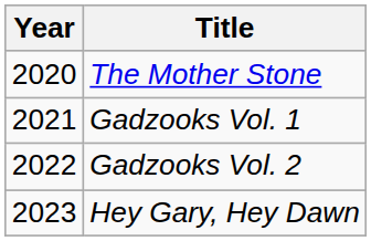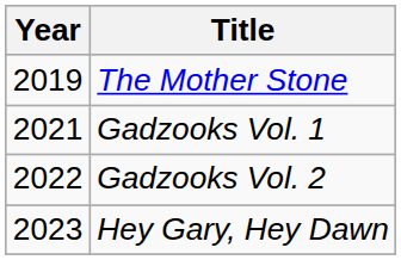The Mother Stone | Year: 2020 -> 2019
